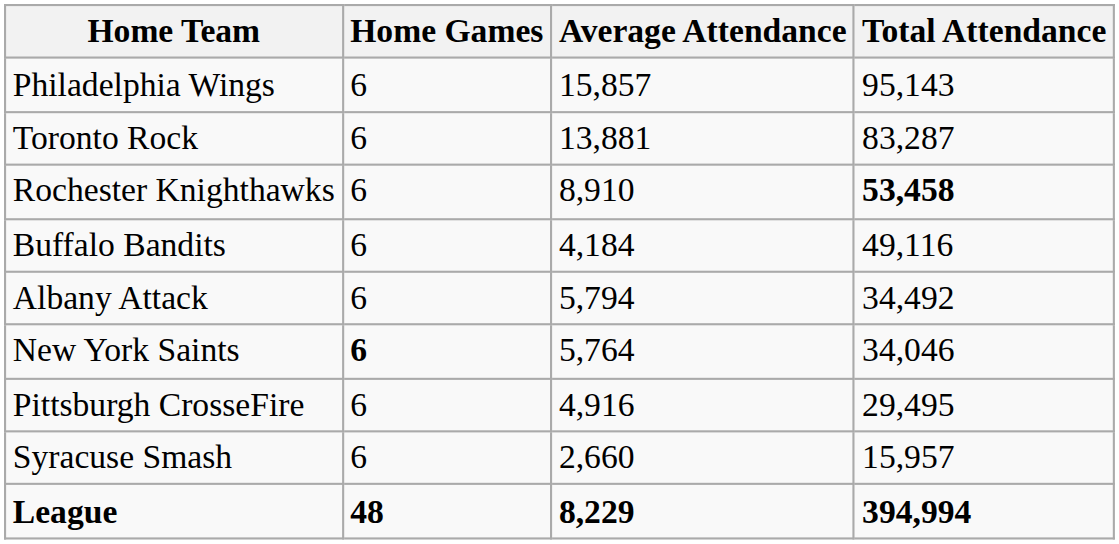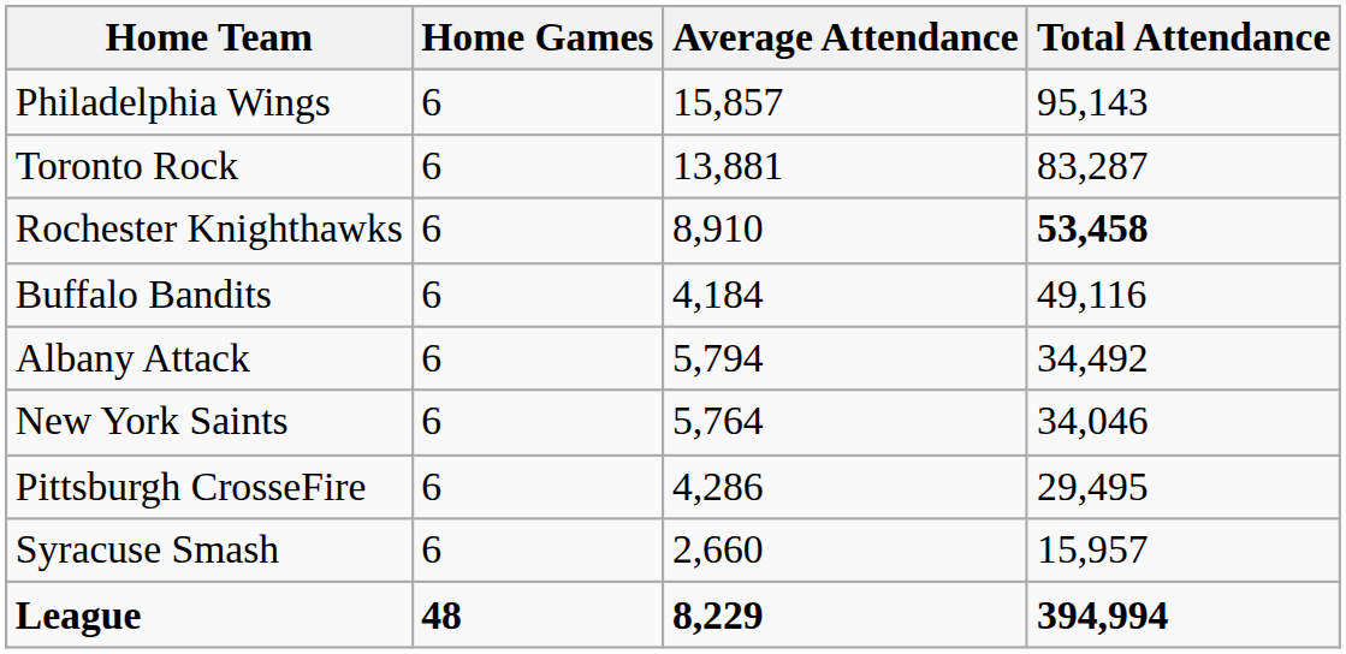New York Saints | Home Games: bold -> normal
Pittsburgh CrosseFire | Average Attendance: 4,916 -> 4,286
